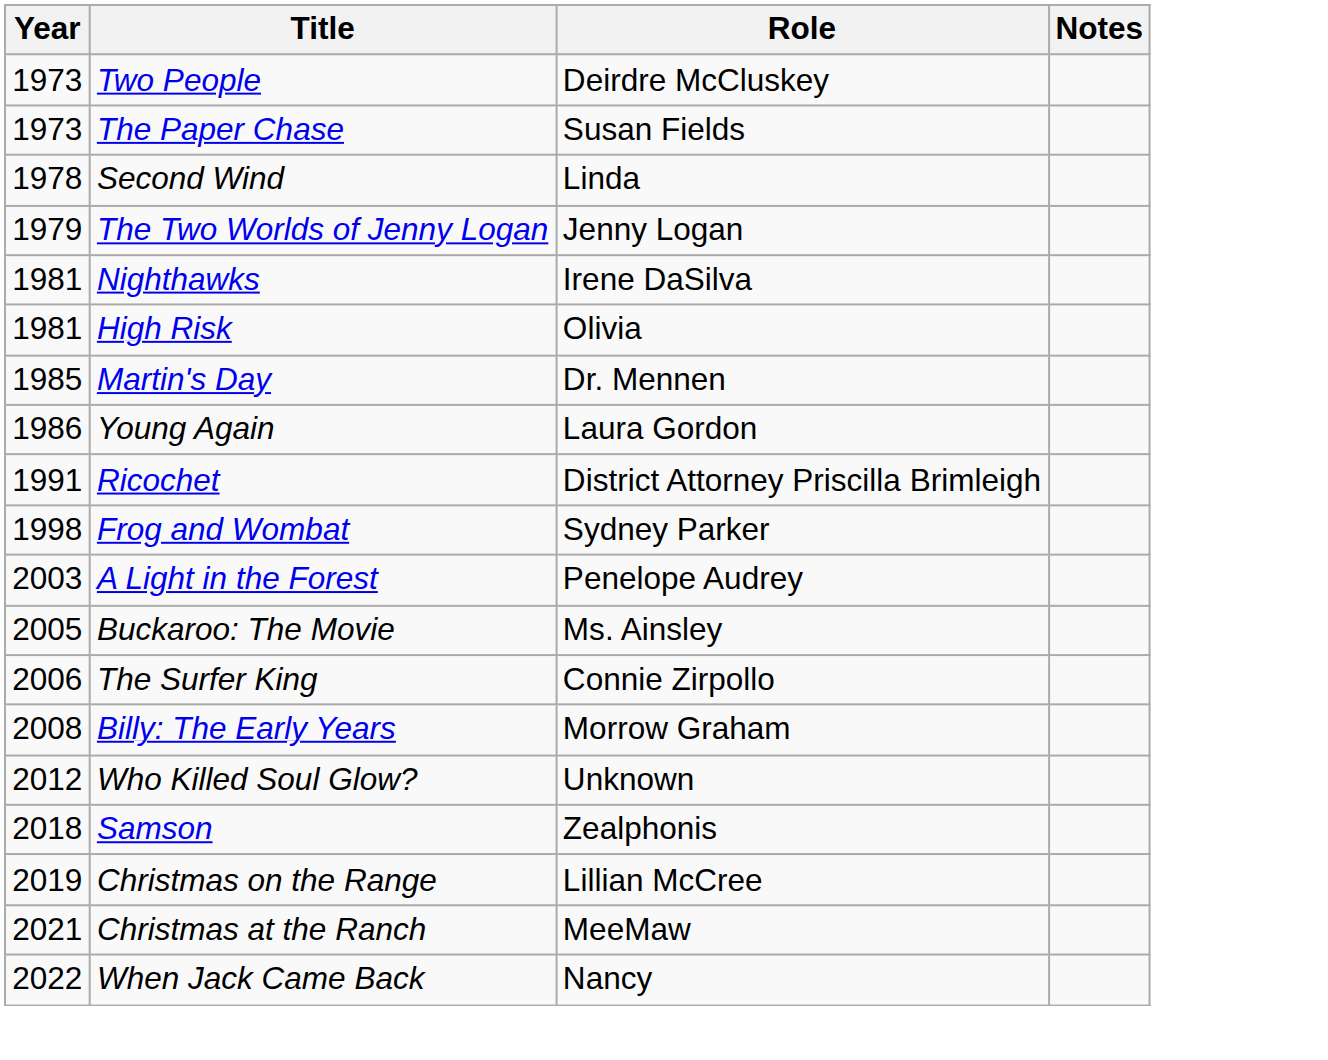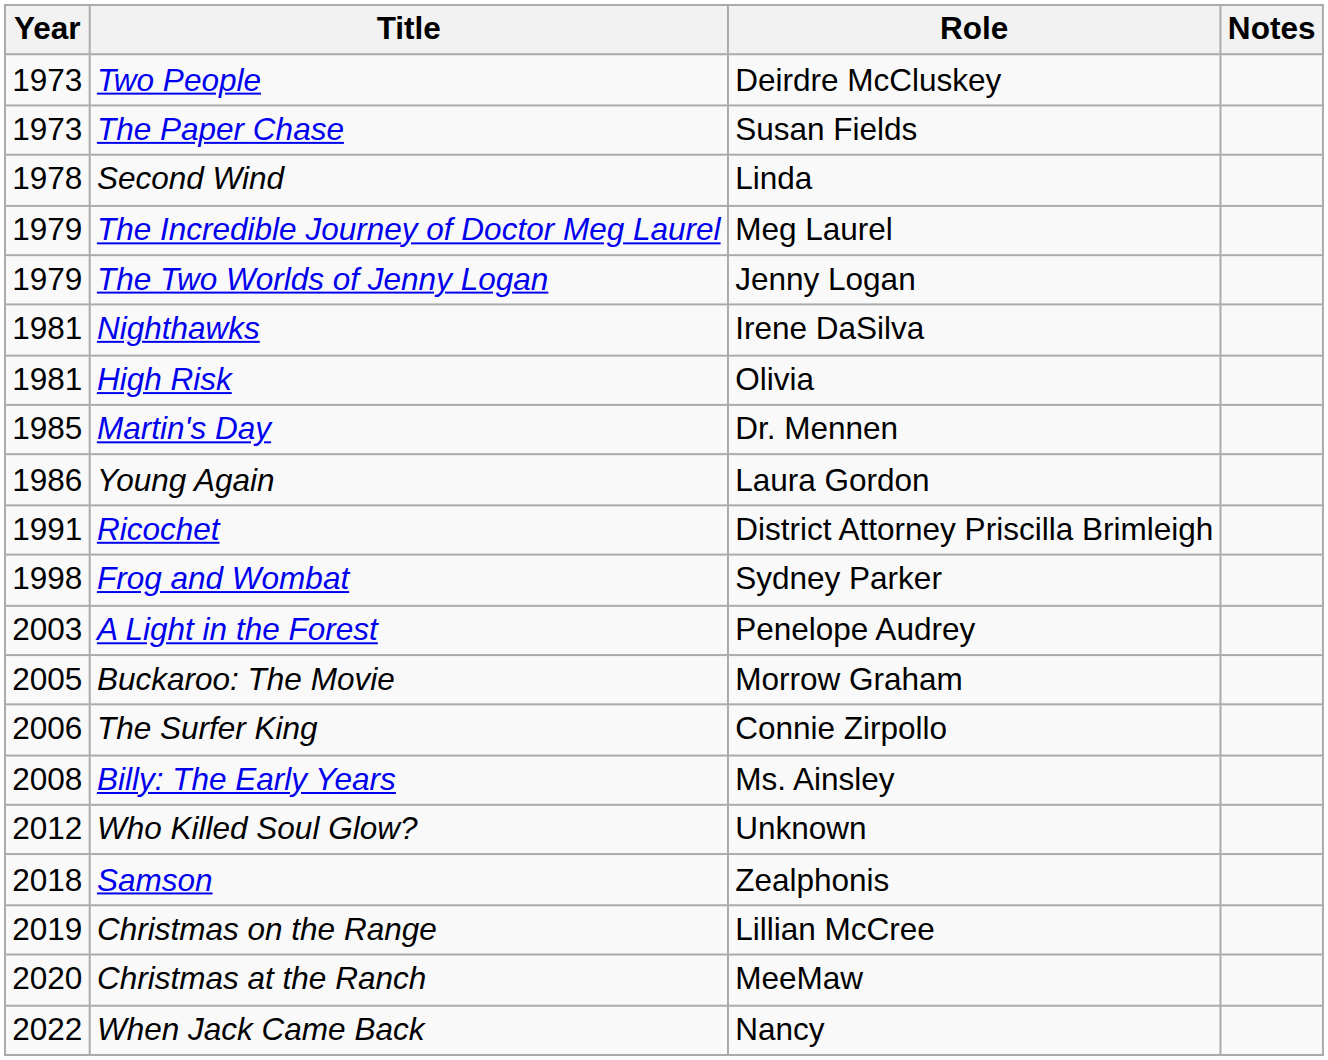+ row: 1979 | The Incredible Journey of Doctor Meg Laurel | Meg Laurel
Buckaroo: The Movie | Role: Ms. Ainsley -> Morrow Graham
Billy: The Early Years | Role: Morrow Graham -> Ms. Ainsley
Christmas at the Ranch | Year: 2021 -> 2020
